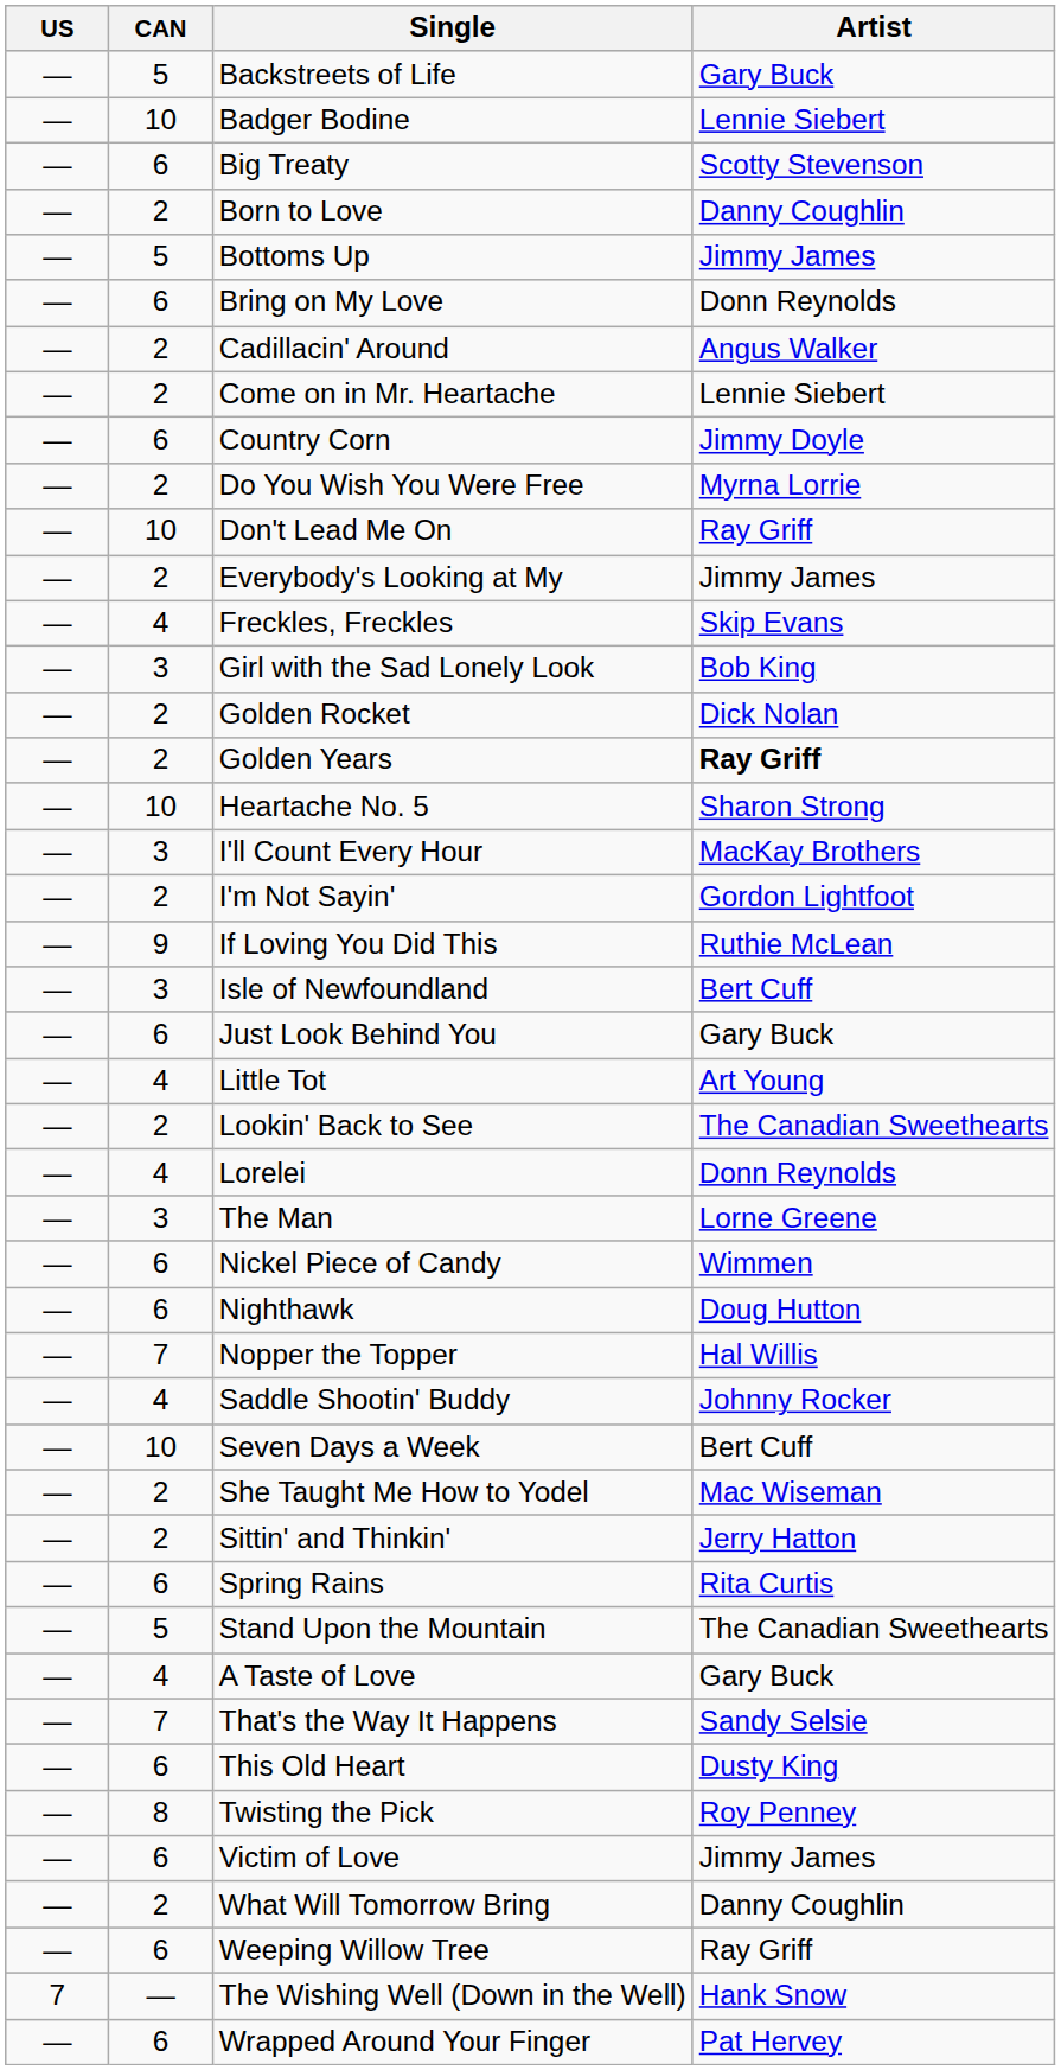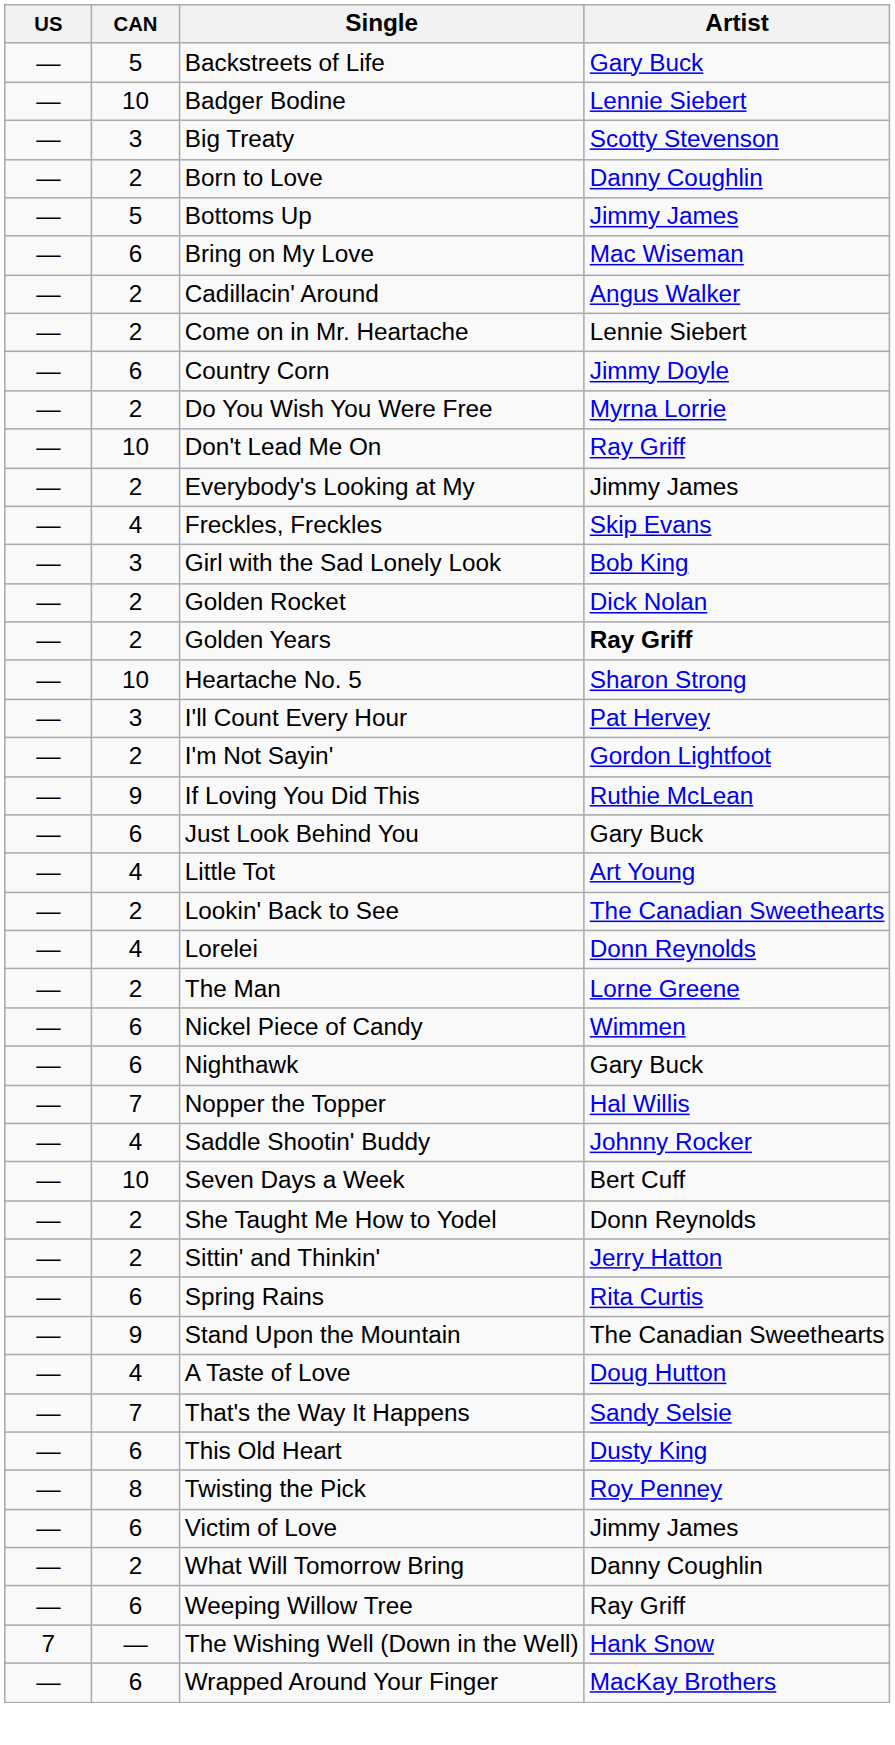Big Treaty | CAN: 6 -> 3
Bring on My Love | Artist: Donn Reynolds -> Mac Wiseman
I'll Count Every Hour | Artist: MacKay Brothers -> Pat Hervey
- row: — | 3 | Isle of Newfoundland | Bert Cuff
The Man | CAN: 3 -> 2
Nighthawk | Artist: Doug Hutton -> Gary Buck
She Taught Me How to Yodel | Artist: Mac Wiseman -> Donn Reynolds
Stand Upon the Mountain | CAN: 5 -> 9
A Taste of Love | Artist: Gary Buck -> Doug Hutton
Wrapped Around Your Finger | Artist: Pat Hervey -> MacKay Brothers
